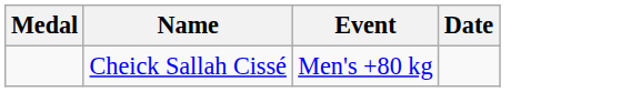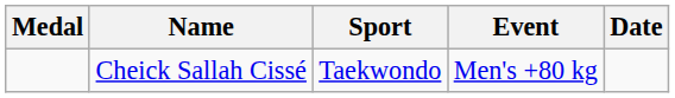+ column: Sport | Taekwondo
